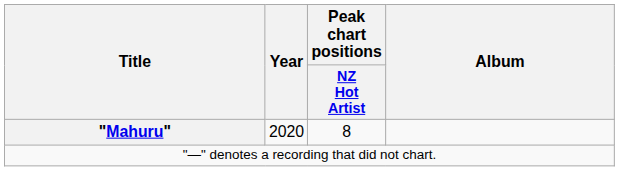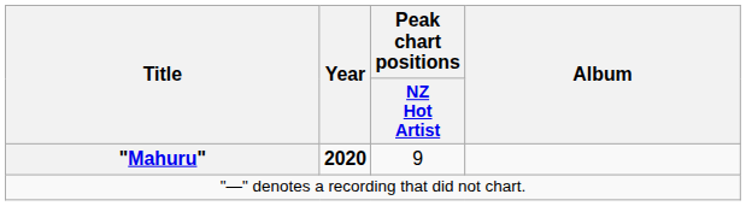"Mahuru" | Year: normal -> bold
"Mahuru" | Peak chart positions / NZ Hot Artist: 8 -> 9
